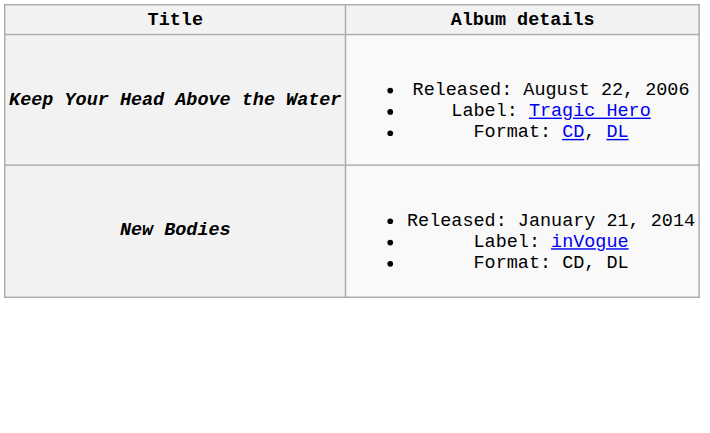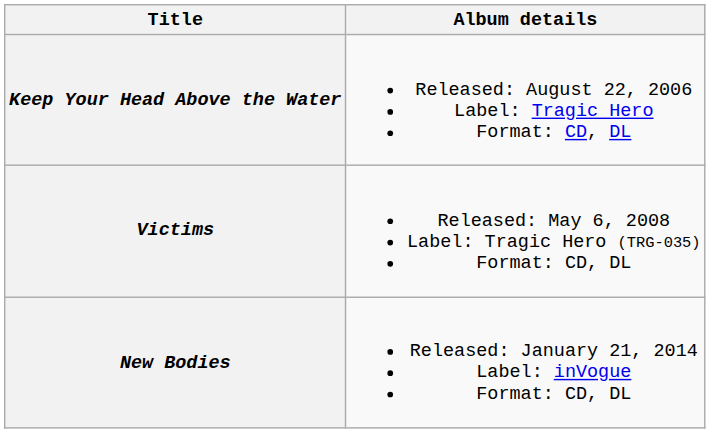+ row: Victims | Released: May 6, 2008 Label: Tragic Hero (TRG-035) Format: CD, DL
